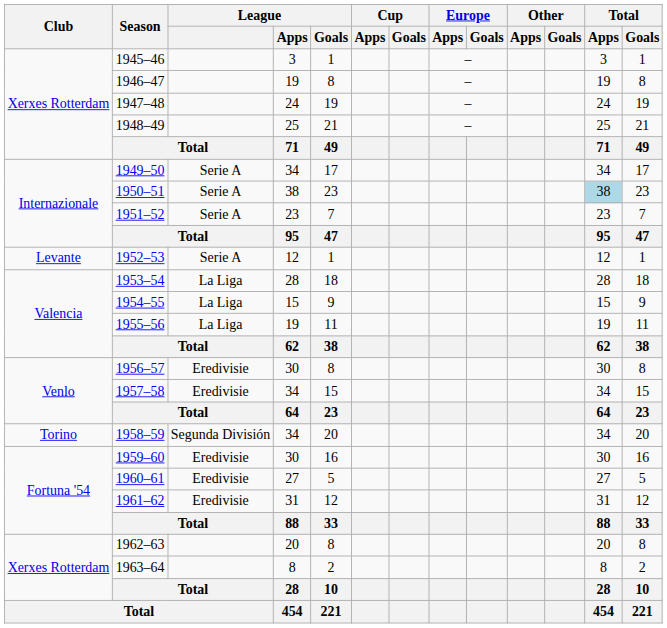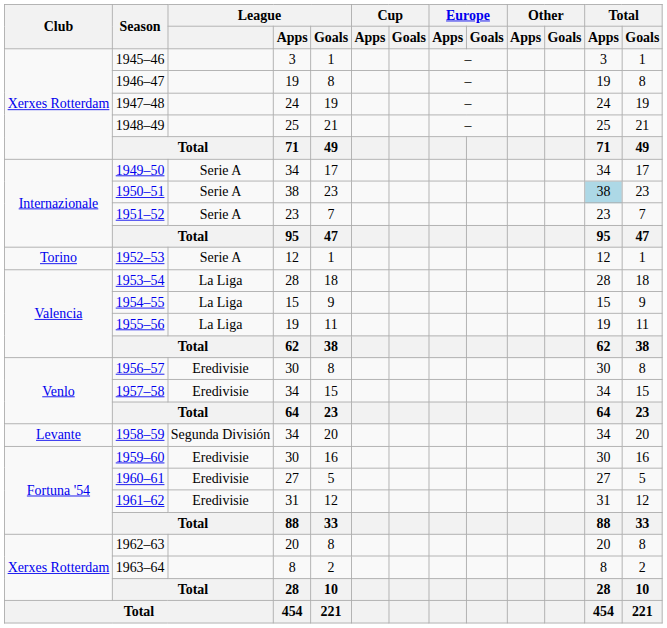1952–53 | Club: Levante -> Torino
1958–59 | Club: Torino -> Levante
